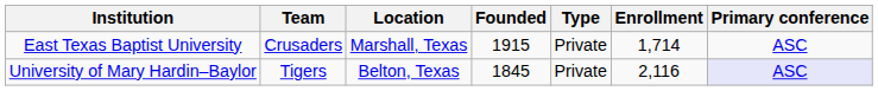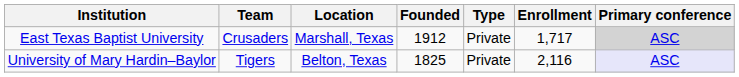East Texas Baptist University | Founded: 1915 -> 1912
East Texas Baptist University | Enrollment: 1,714 -> 1,717
East Texas Baptist University | Primary conference: no background -> lightgrey background
University of Mary Hardin–Baylor | Founded: 1845 -> 1825
